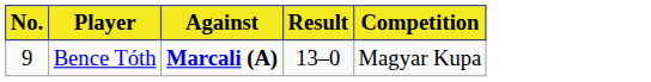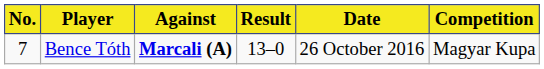+ column: Date | 26 October 2016
Bence Tóth | No.: 9 -> 7
